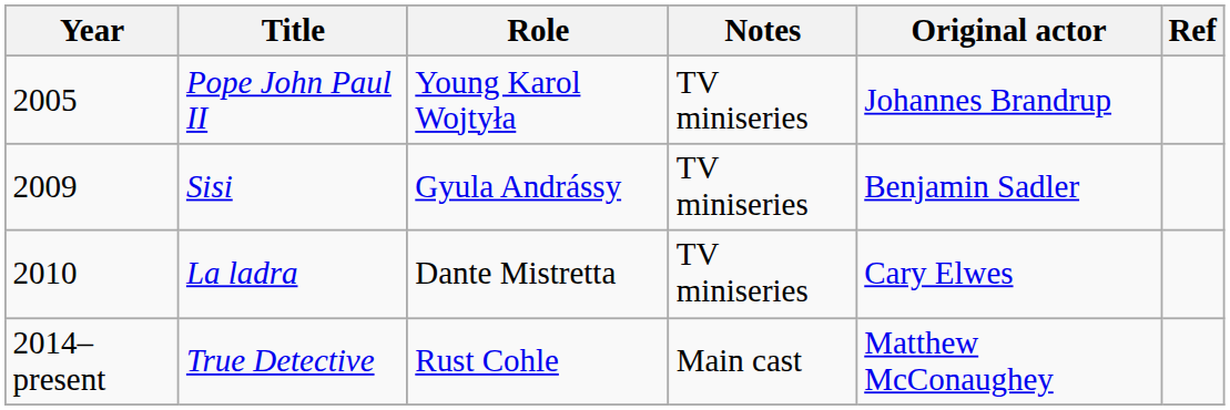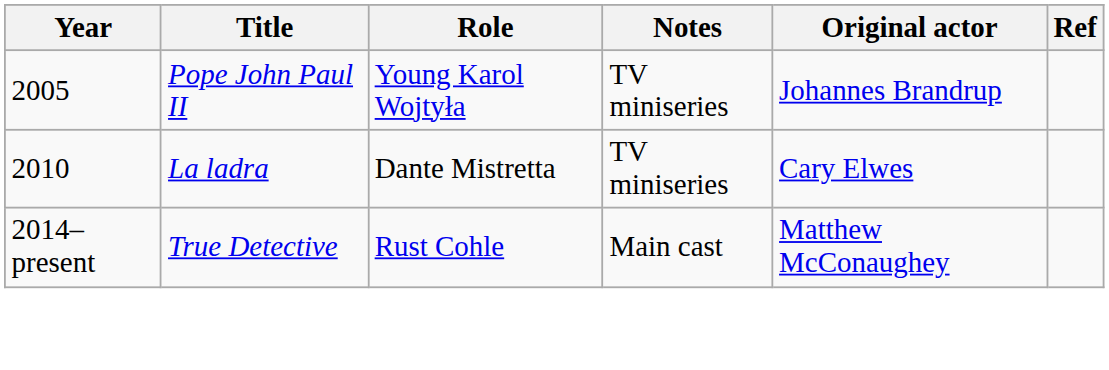- row: 2009 | Sisi | Gyula Andrássy | TV miniseries | Benjamin Sadler
